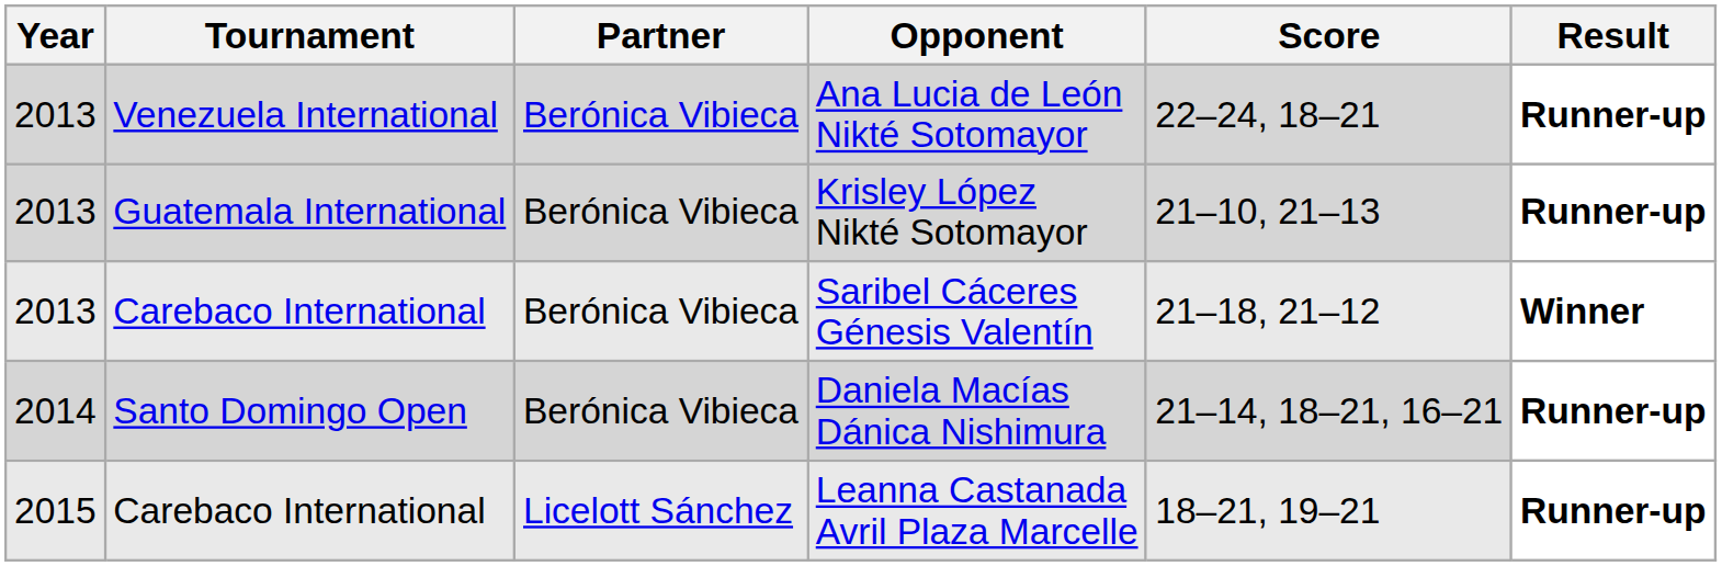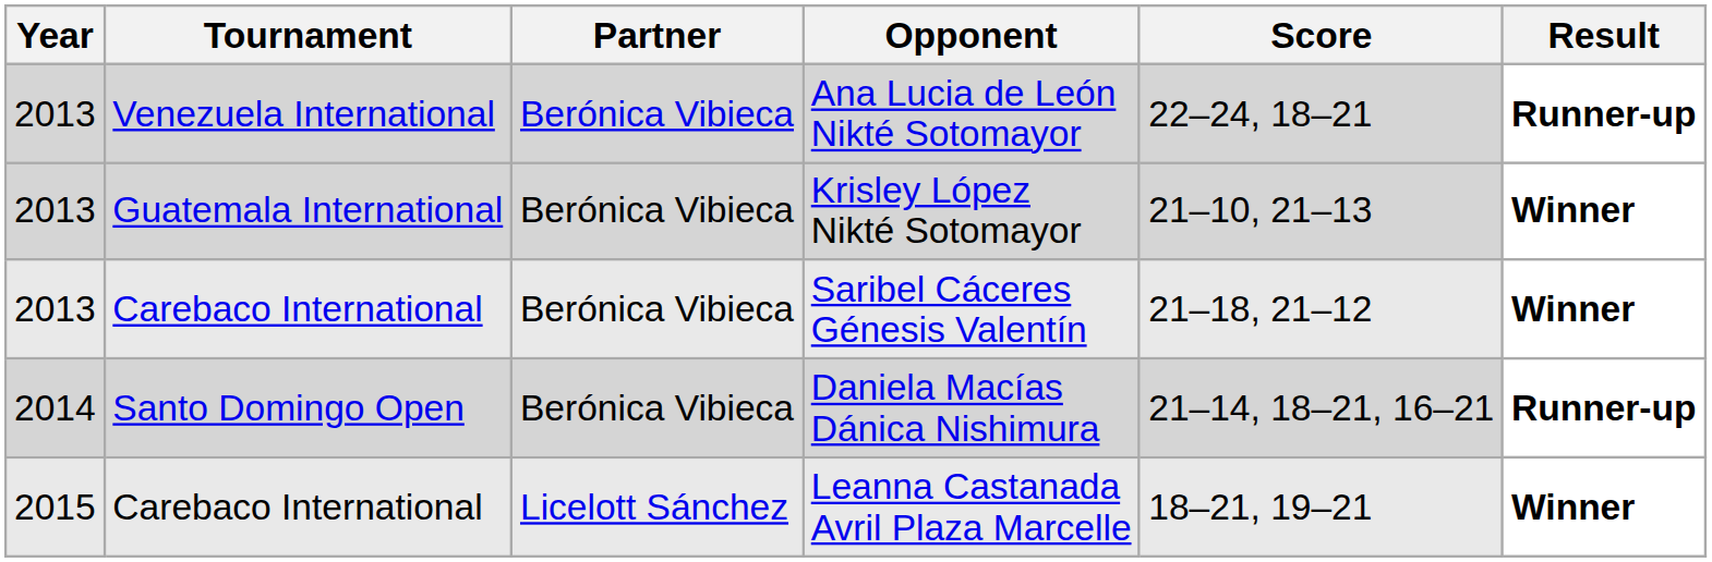Krisley López Nikté Sotomayor | Result: Runner-up -> Winner
Leanna Castanada Avril Plaza Marcelle | Result: Runner-up -> Winner
